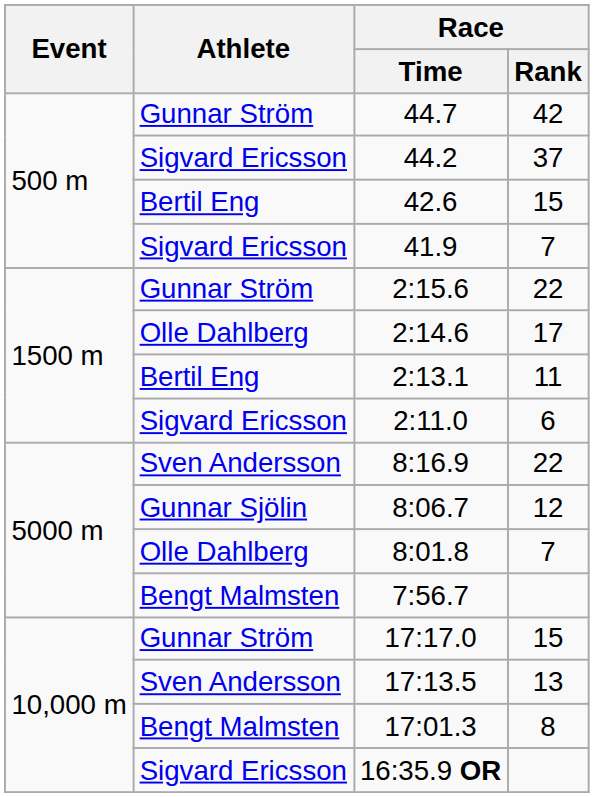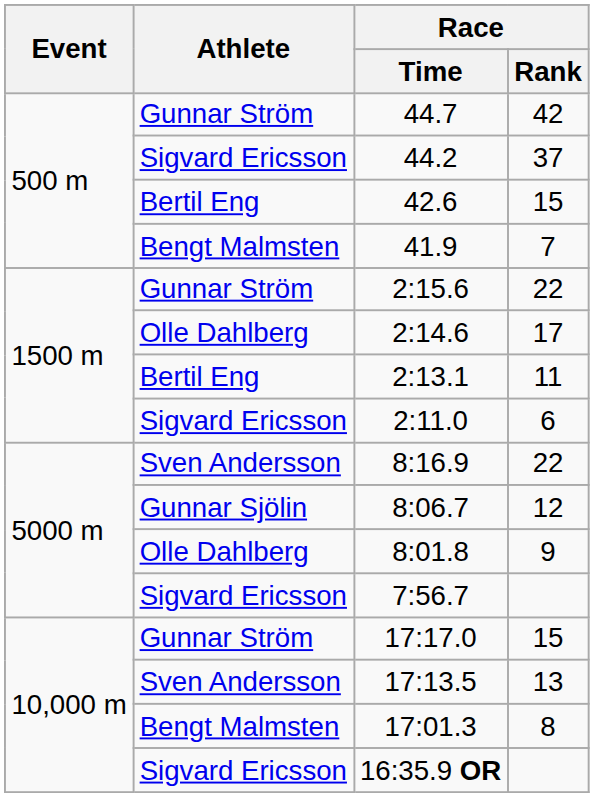41.9 | Athlete: Sigvard Ericsson -> Bengt Malmsten
8:01.8 | Race / Rank: 7 -> 9
7:56.7 | Athlete: Bengt Malmsten -> Sigvard Ericsson
